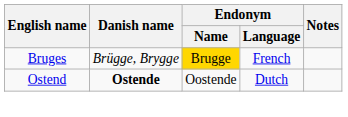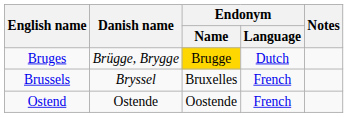Bruges | Endonym / Language: French -> Dutch
+ row: Brussels | Bryssel | Bruxelles | French
Ostend | Danish name: bold -> normal
Ostend | Endonym / Language: Dutch -> French
